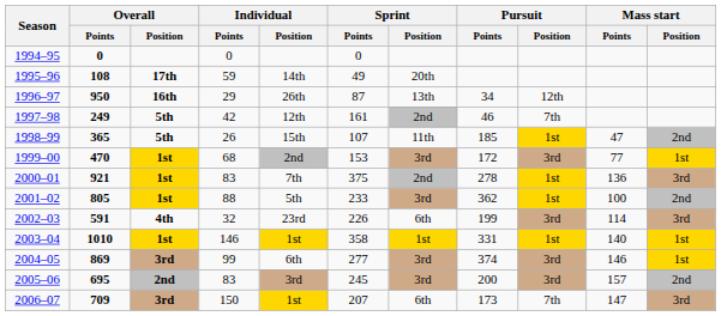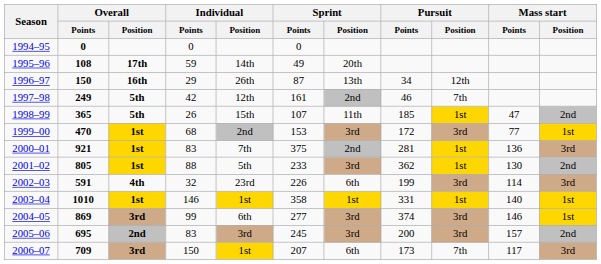1996–97 | Overall / Points: 950 -> 150
2000–01 | Pursuit / Points: 278 -> 281
2001–02 | Mass start / Points: 100 -> 130
2006–07 | Mass start / Points: 147 -> 117
